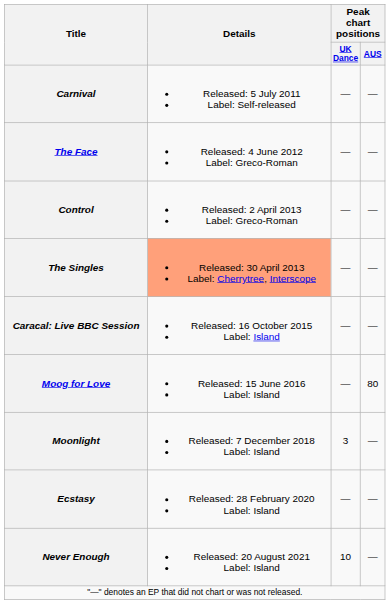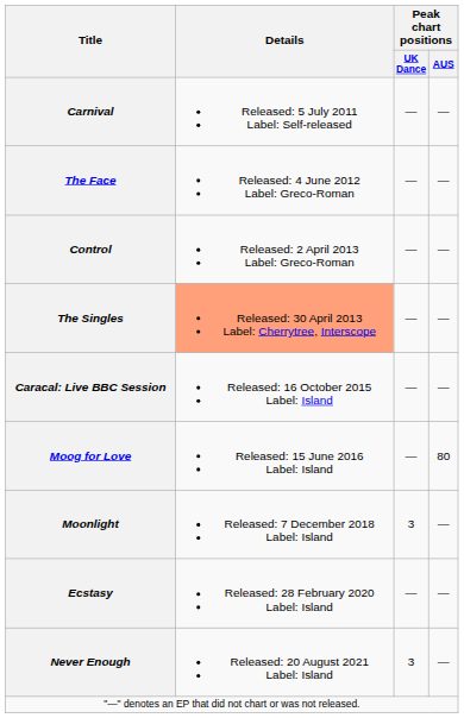Never Enough | Peak chart positions / UK Dance: 10 -> 3
